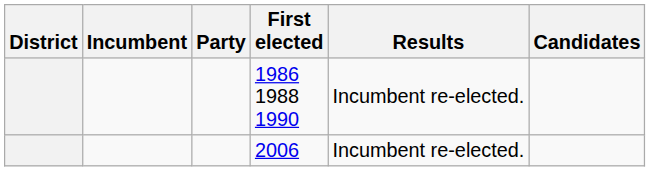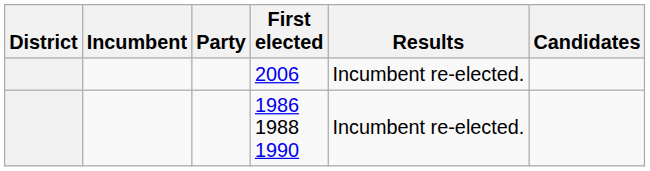rows swapped: 1986 1988 1990 <-> 2006
